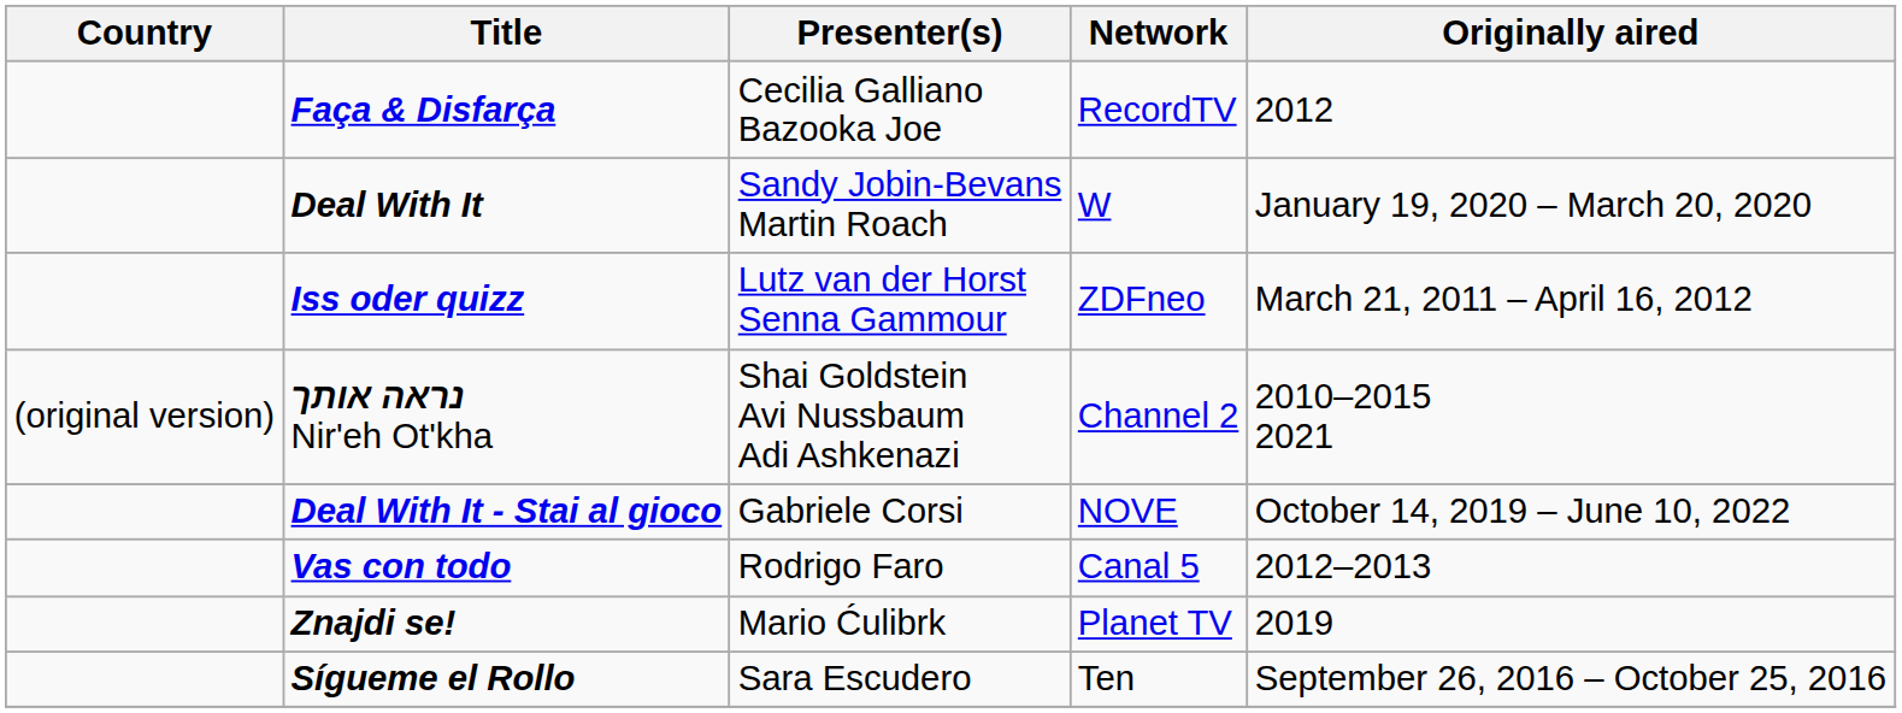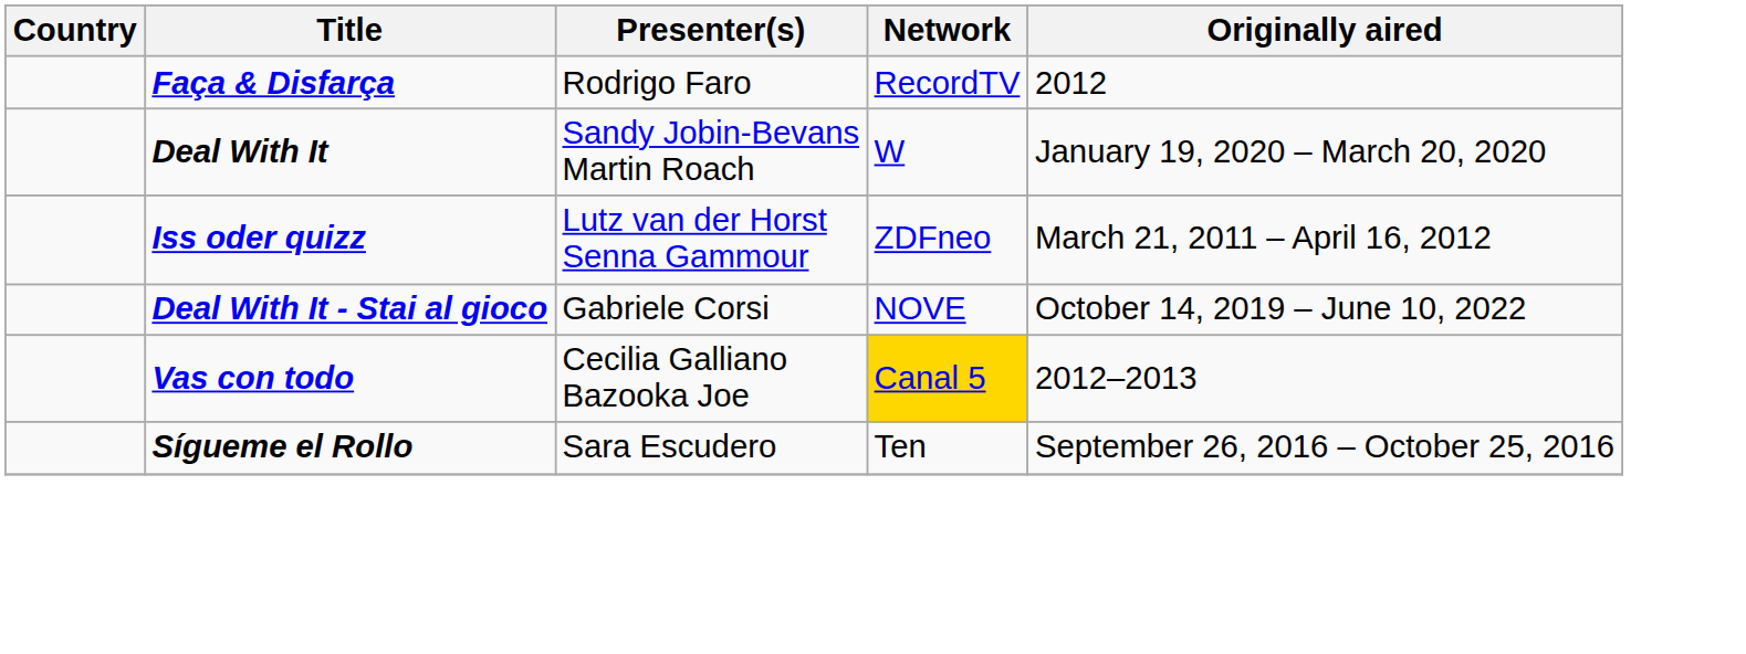Faça & Disfarça | Presenter(s): Cecilia Galliano Bazooka Joe -> Rodrigo Faro
- row: (original version) | נראה אותך Nir'eh Ot'kha | Shai Goldstein Avi Nussbaum Adi Ashkenazi | Channel 2 | 2010–2015 2021
Vas con todo | Presenter(s): Rodrigo Faro -> Cecilia Galliano Bazooka Joe
Vas con todo | Network: no background -> gold background
- row: Znajdi se! | Mario Ćulibrk | Planet TV | 2019
